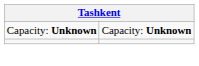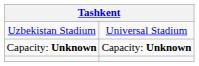+ row: Uzbekistan Stadium | Universal Stadium
